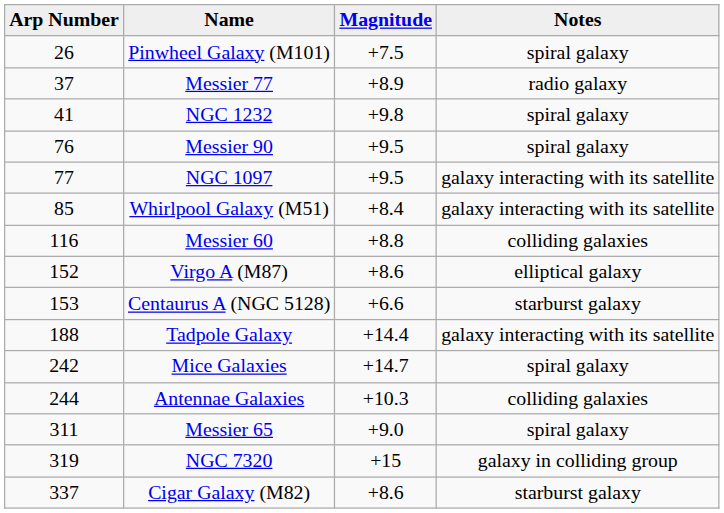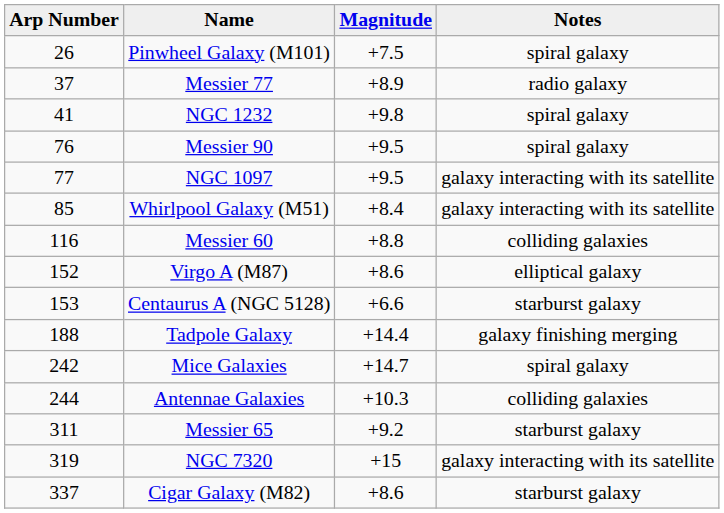Tadpole Galaxy | Notes: galaxy interacting with its satellite -> galaxy finishing merging
Messier 65 | Magnitude: +9.0 -> +9.2
Messier 65 | Notes: spiral galaxy -> starburst galaxy
NGC 7320 | Notes: galaxy in colliding group -> galaxy interacting with its satellite
